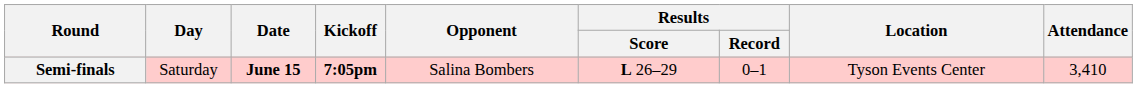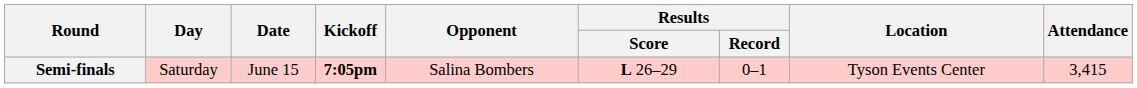Semi-finals | Date: bold -> normal
Semi-finals | Attendance: 3,410 -> 3,415
